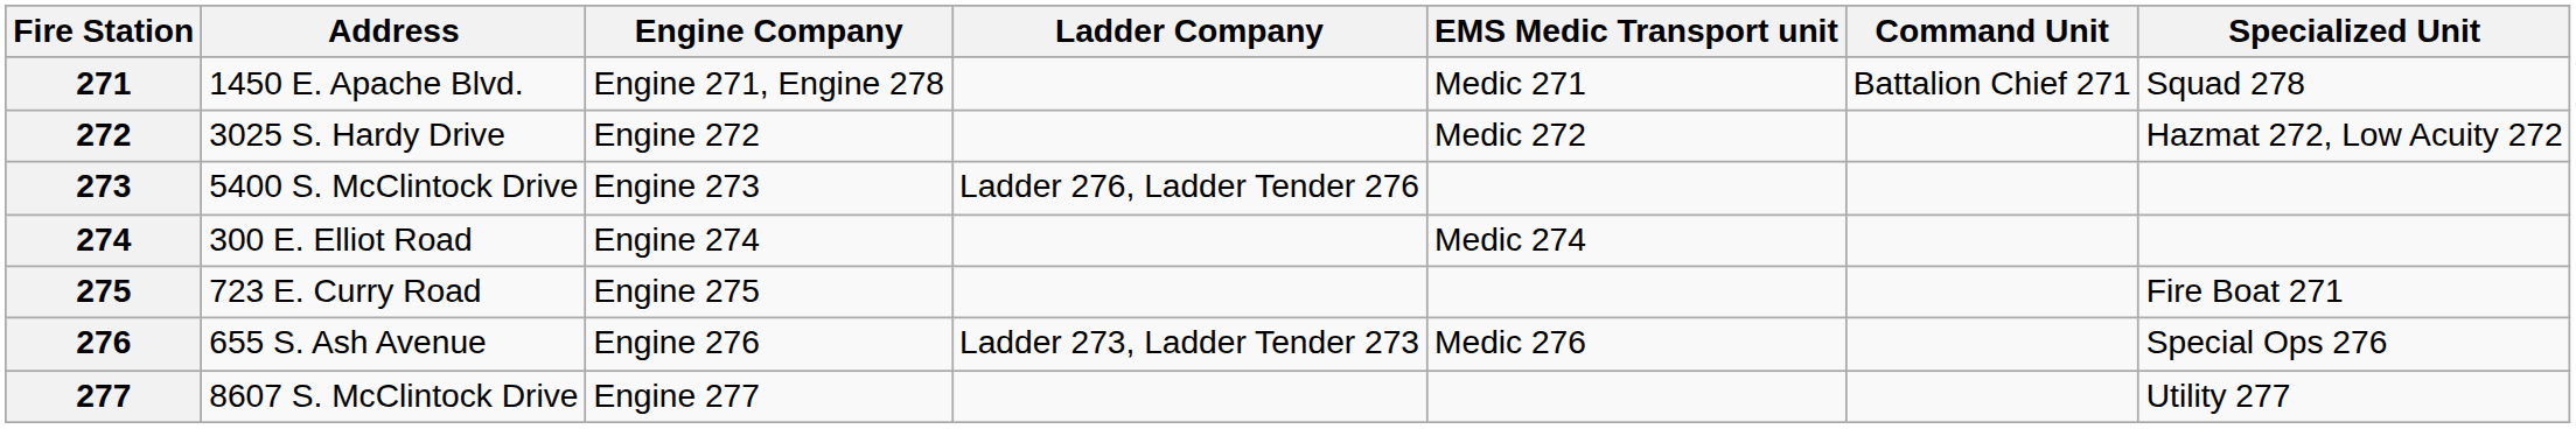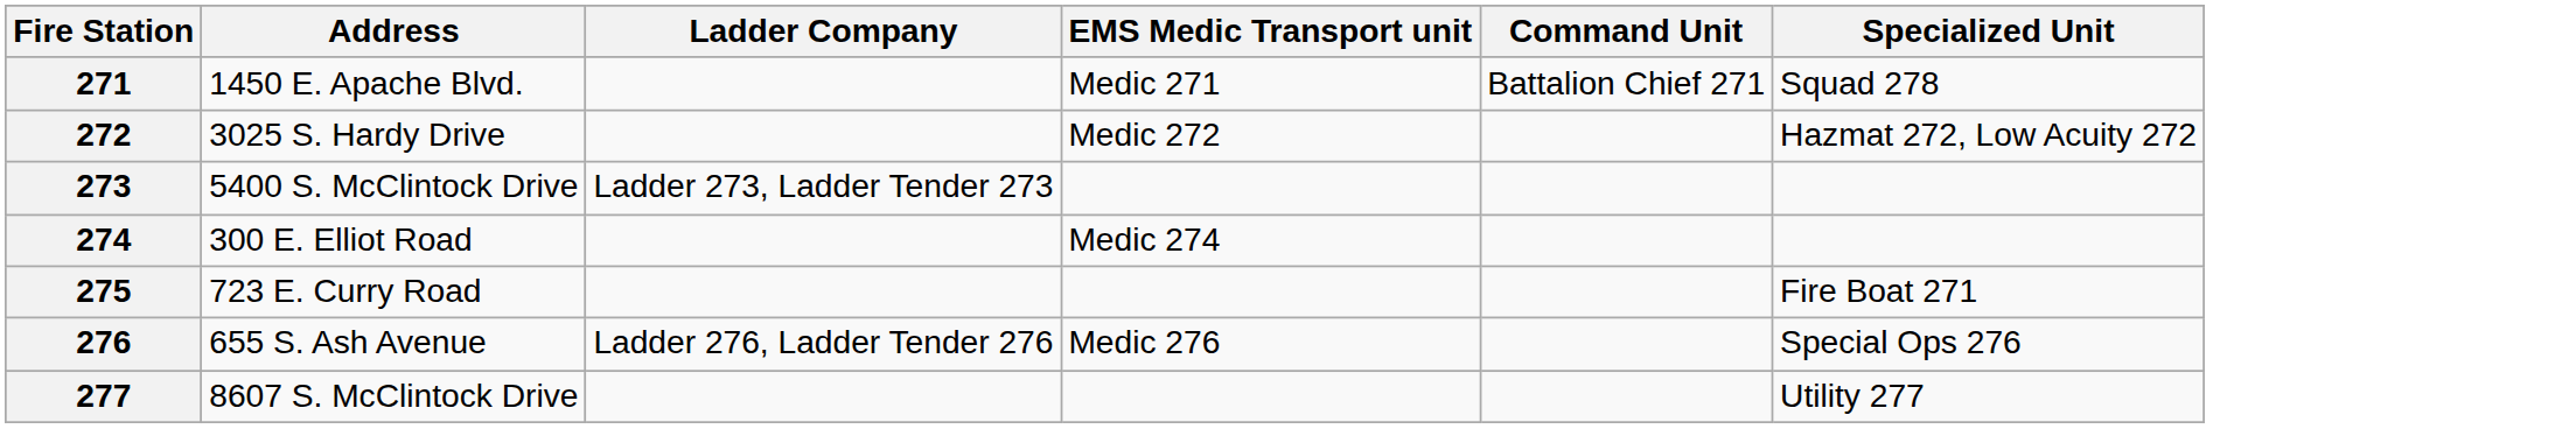- column: Engine Company | Engine 271, Engine 278 | Engine 272 | Engine 273 | Engine 274 | Engine 275 | Engine 276 | Engine 277
273 | Ladder Company: Ladder 276, Ladder Tender 276 -> Ladder 273, Ladder Tender 273
276 | Ladder Company: Ladder 273, Ladder Tender 273 -> Ladder 276, Ladder Tender 276
